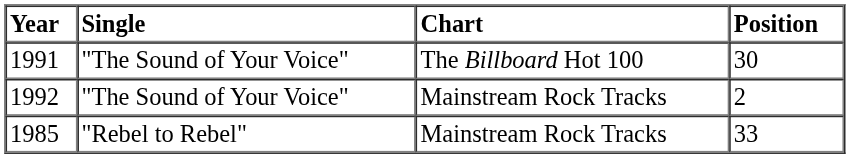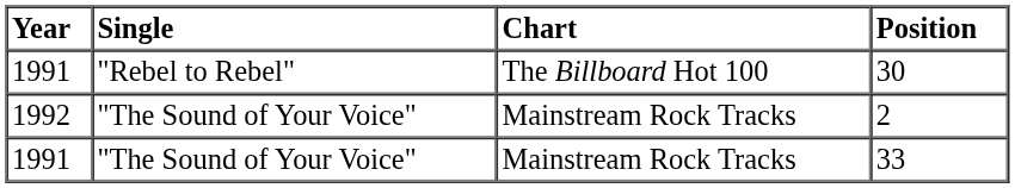30 | Single: "The Sound of Your Voice" -> "Rebel to Rebel"
33 | Year: 1985 -> 1991
33 | Single: "Rebel to Rebel" -> "The Sound of Your Voice"
